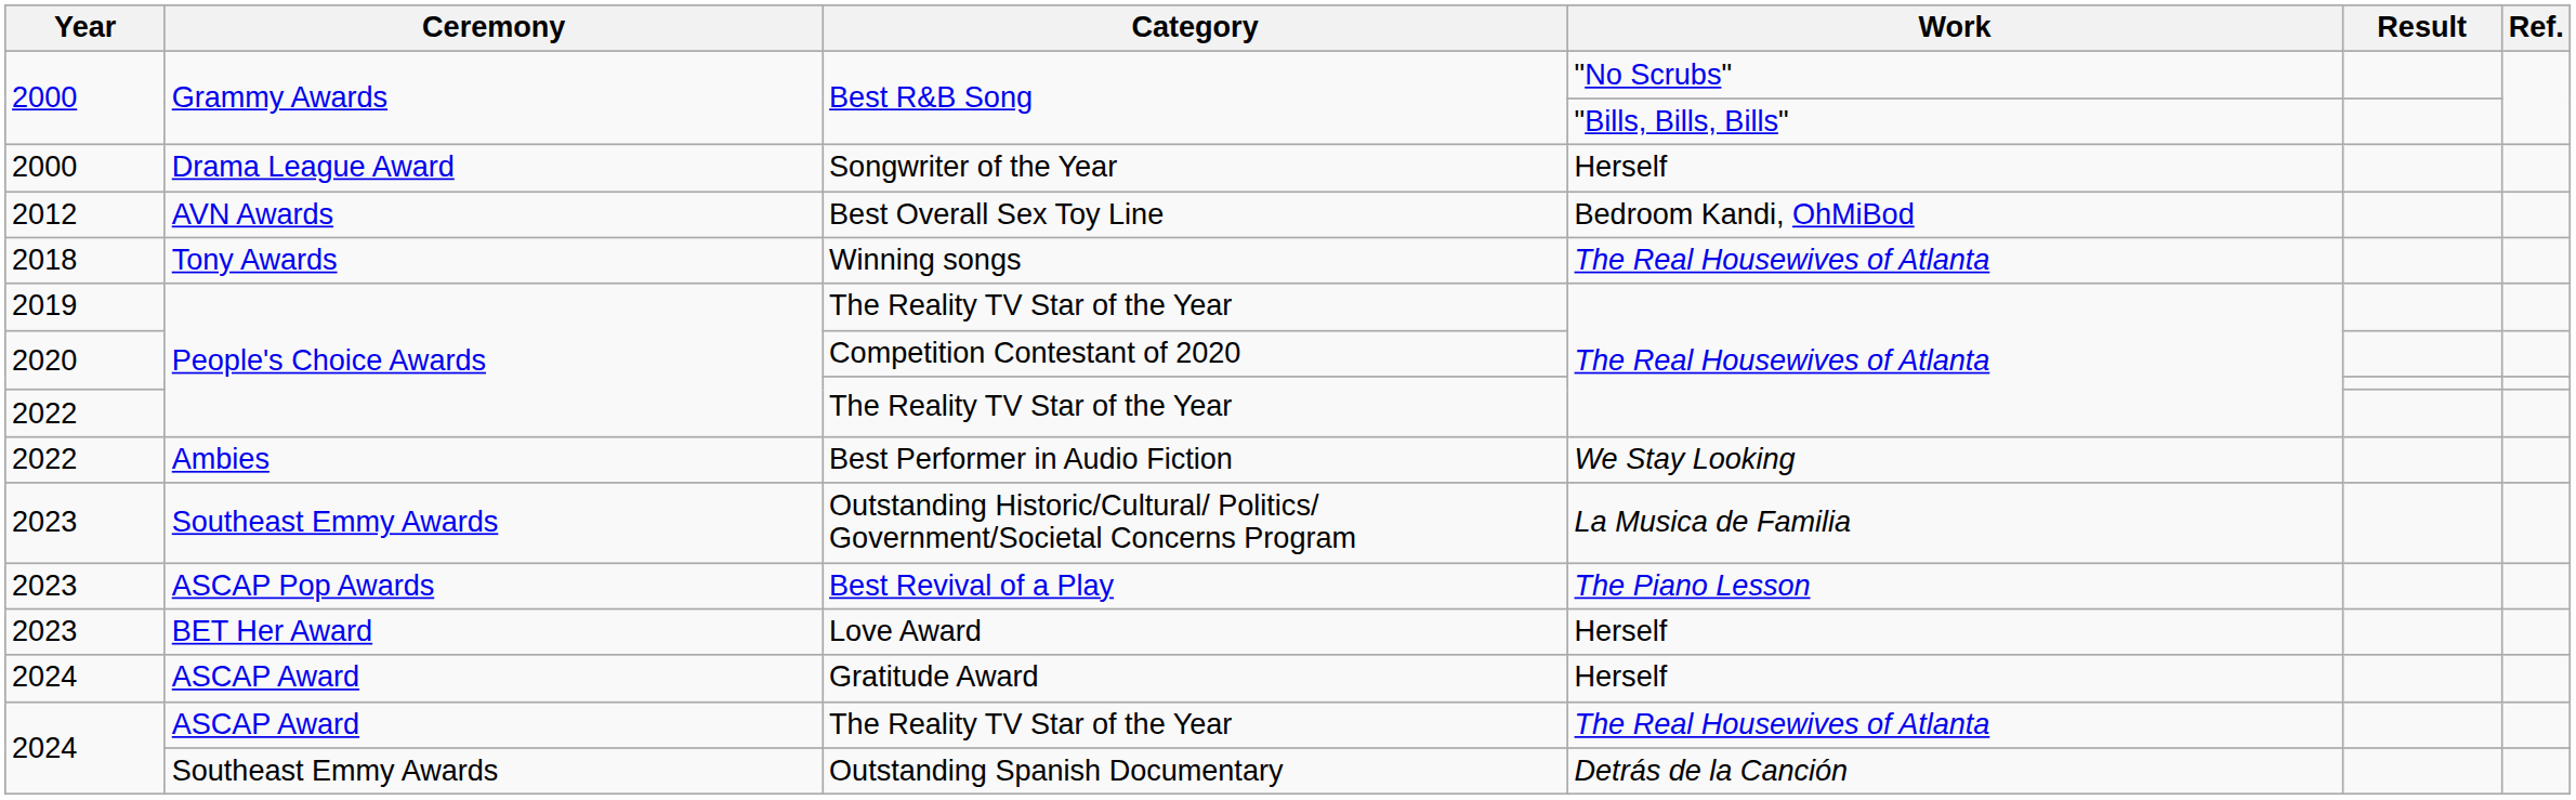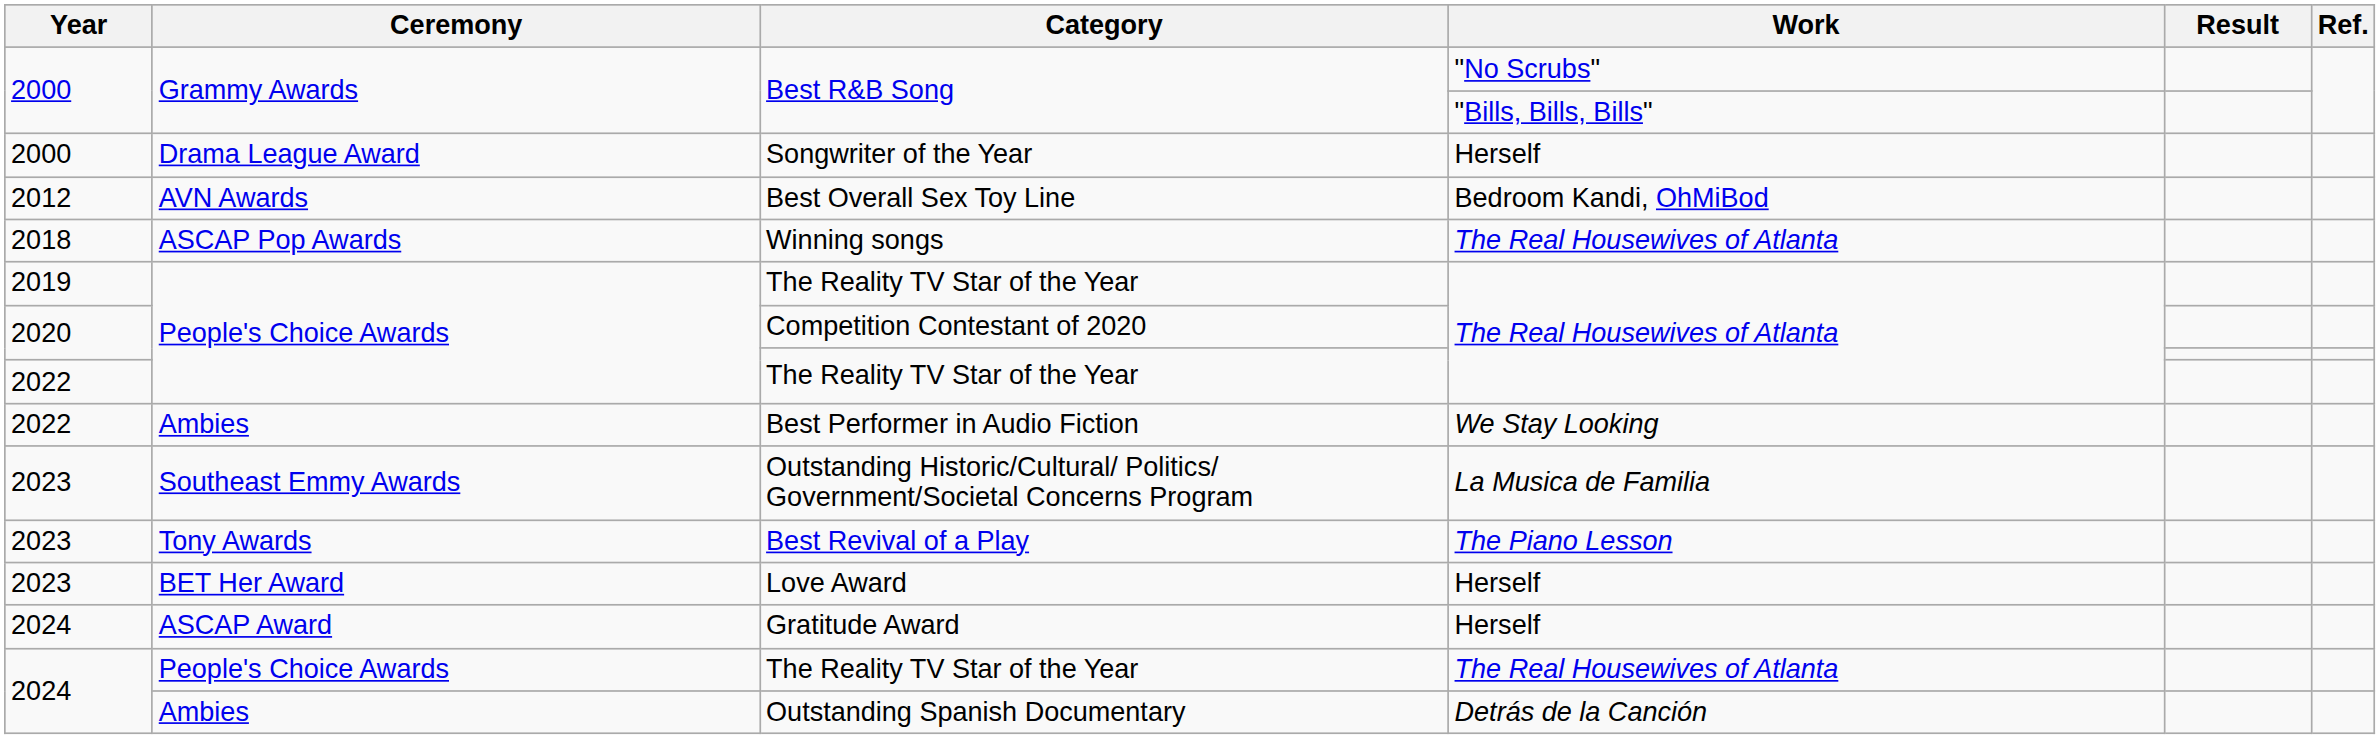Winning songs | Ceremony: Tony Awards -> ASCAP Pop Awards
Best Revival of a Play | Ceremony: ASCAP Pop Awards -> Tony Awards
2024 / The Reality TV Star of the Year | Ceremony: ASCAP Award -> People's Choice Awards
Outstanding Spanish Documentary | Ceremony: Southeast Emmy Awards -> Ambies
